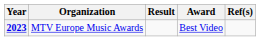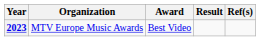columns swapped: Award <-> Result
